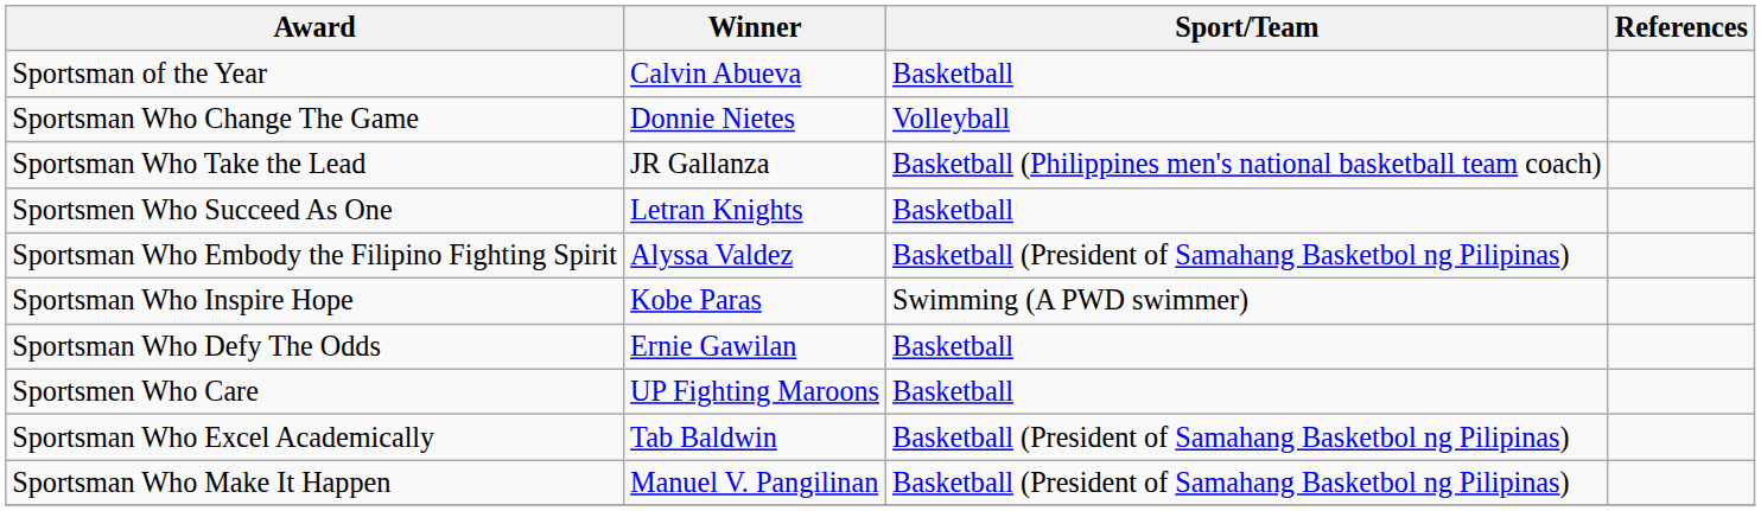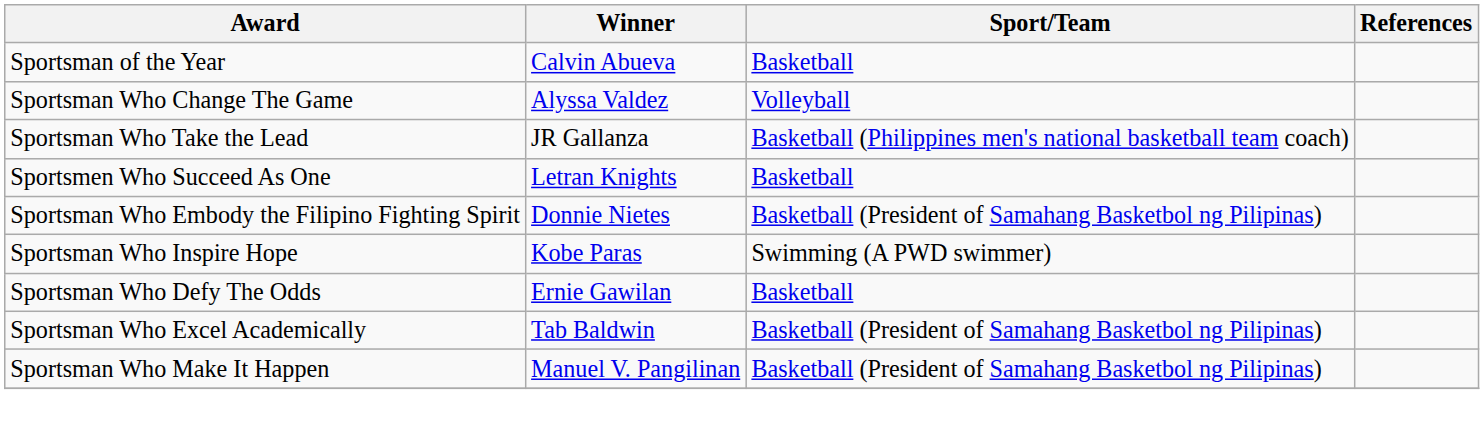Sportsman Who Change The Game | Winner: Donnie Nietes -> Alyssa Valdez
Sportsman Who Embody the Filipino Fighting Spirit | Winner: Alyssa Valdez -> Donnie Nietes
- row: Sportsmen Who Care | UP Fighting Maroons | Basketball
